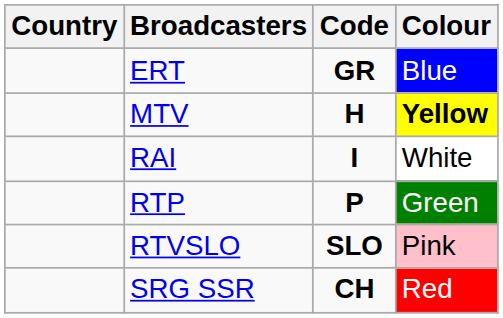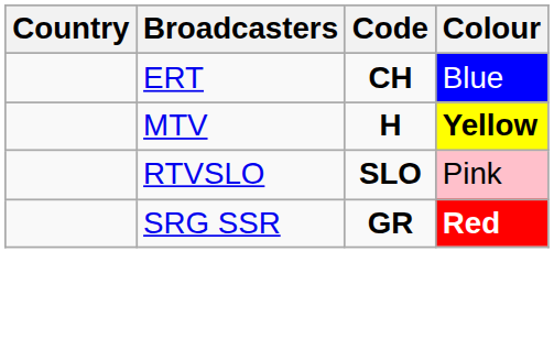ERT | Code: GR -> CH
- row: RAI | I | White
- row: RTP | P | Green
SRG SSR | Code: CH -> GR
SRG SSR | Colour: normal -> bold
